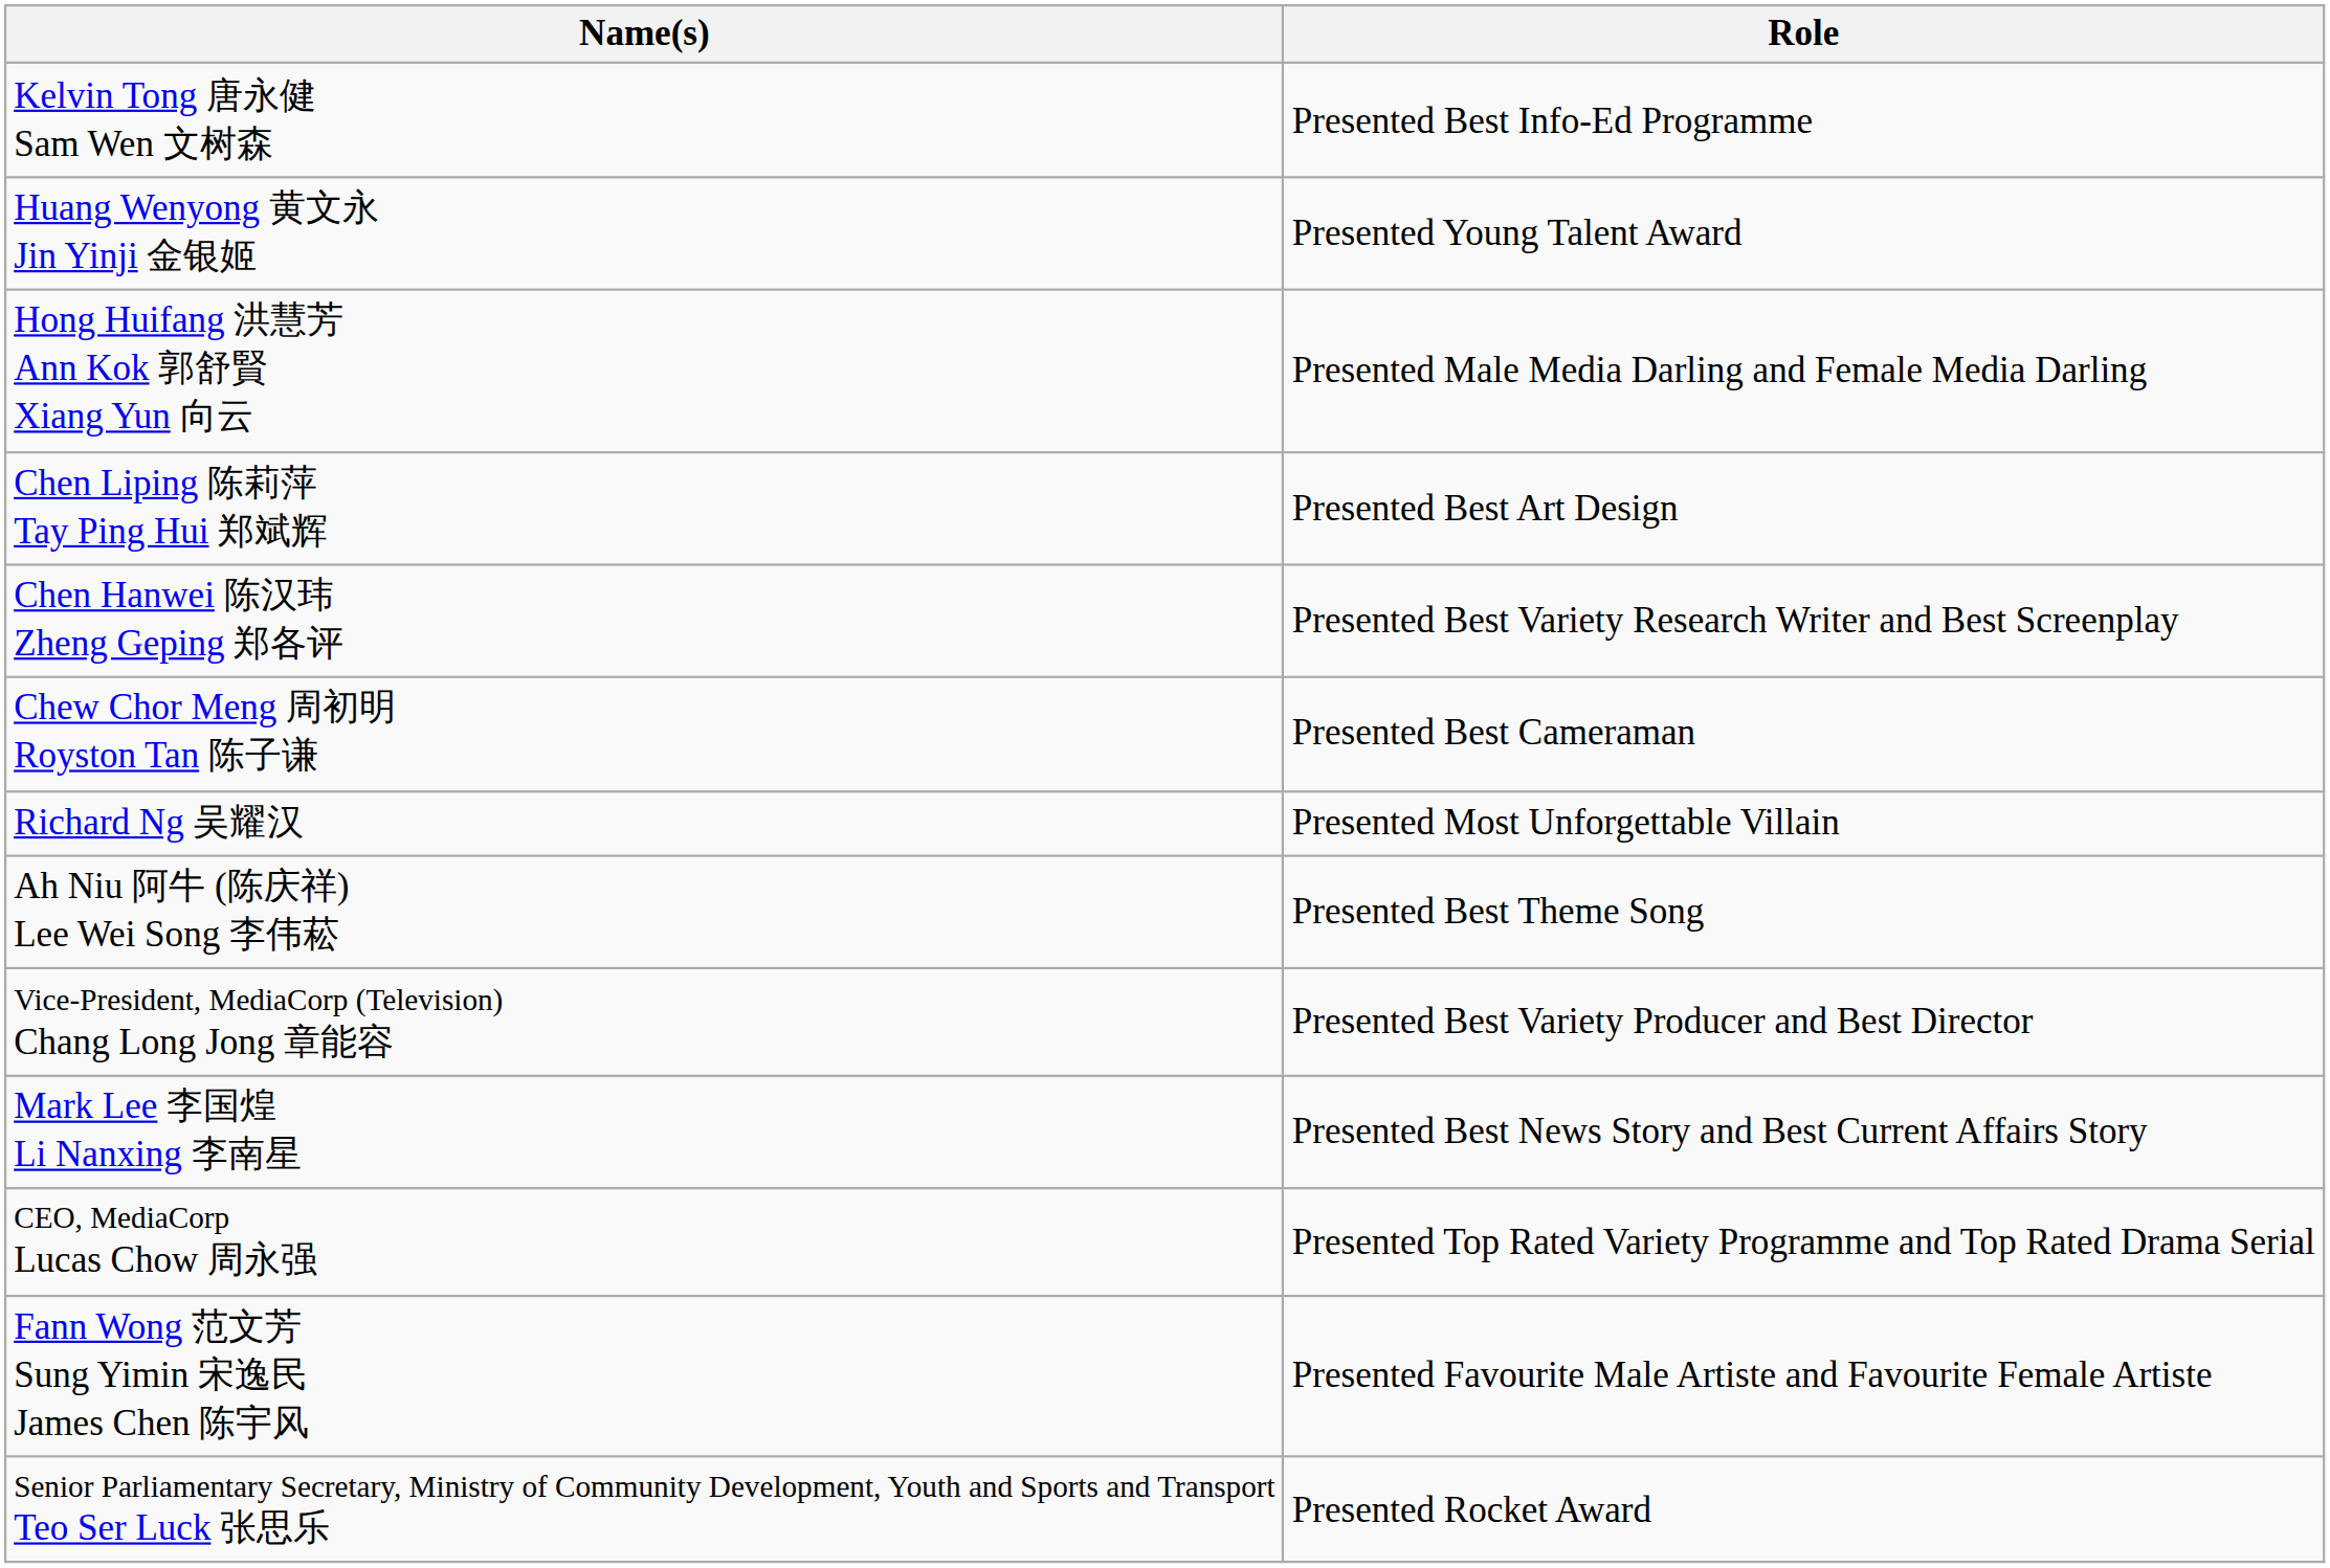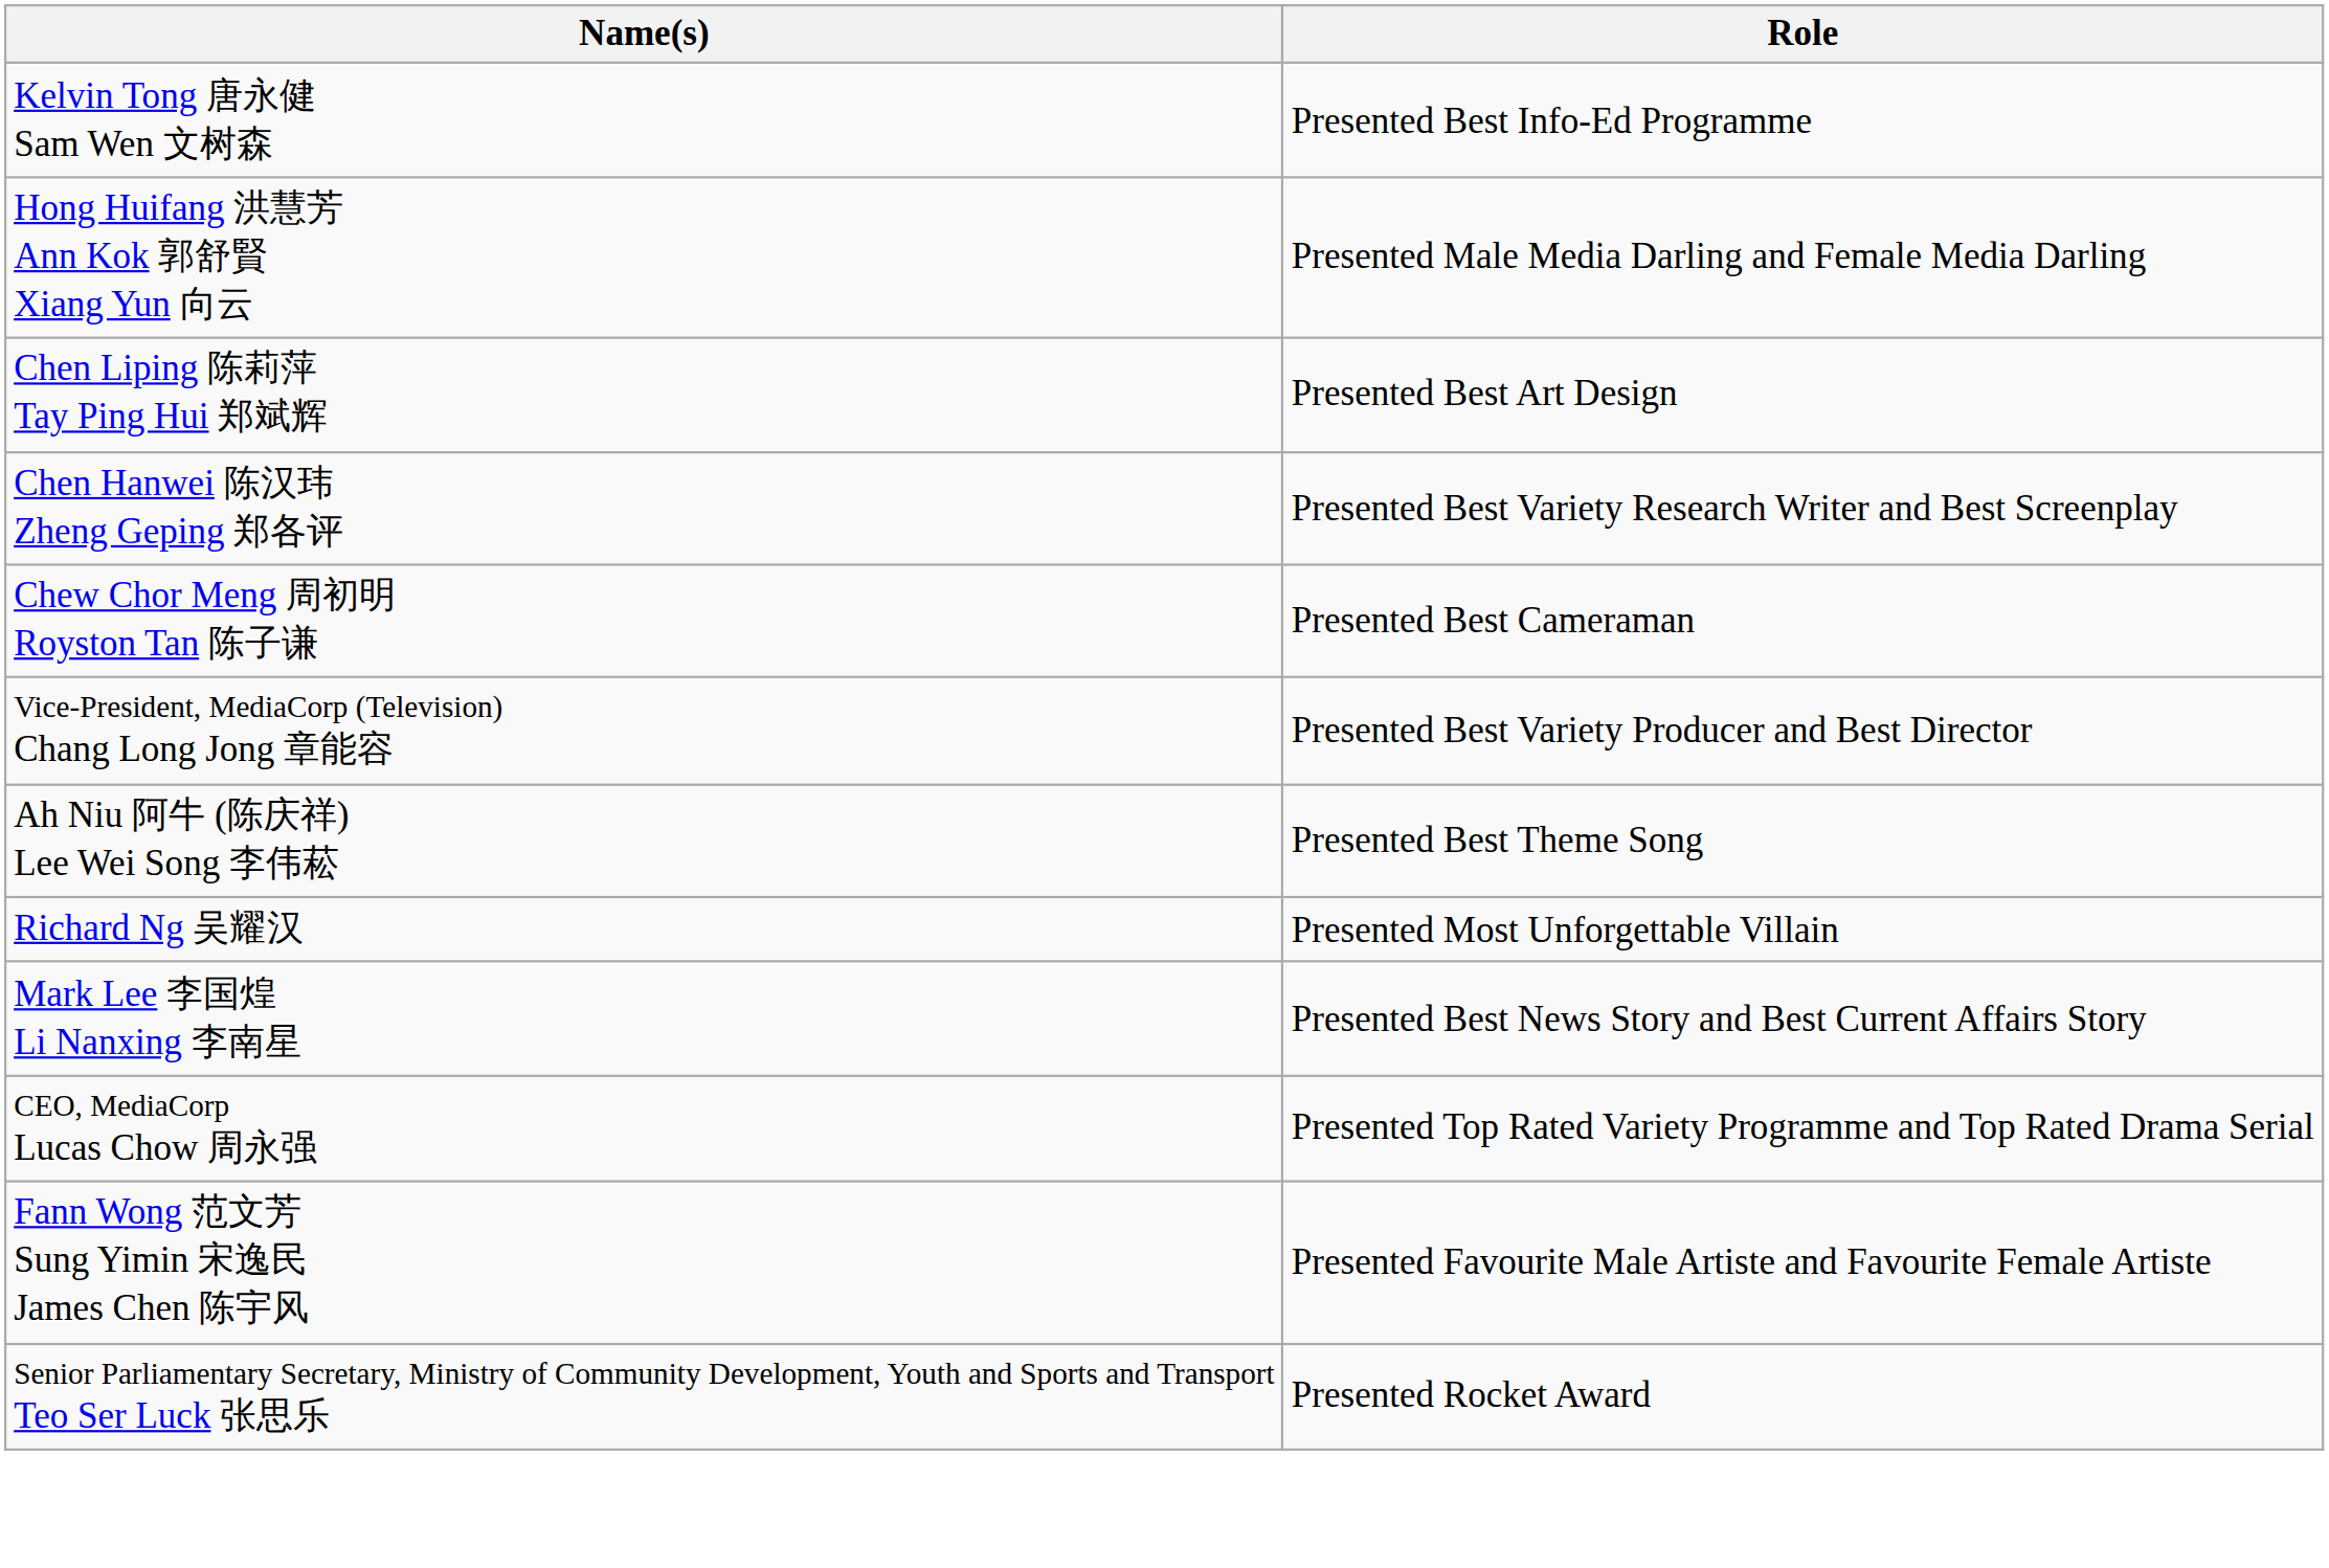- row: Huang Wenyong 黄文永 Jin Yinji 金银姬 | Presented Young Talent Award
rows swapped: Richard Ng 吴耀汉 <-> Vice-President, MediaCorp (Television) Chang Long Jong 章能容
